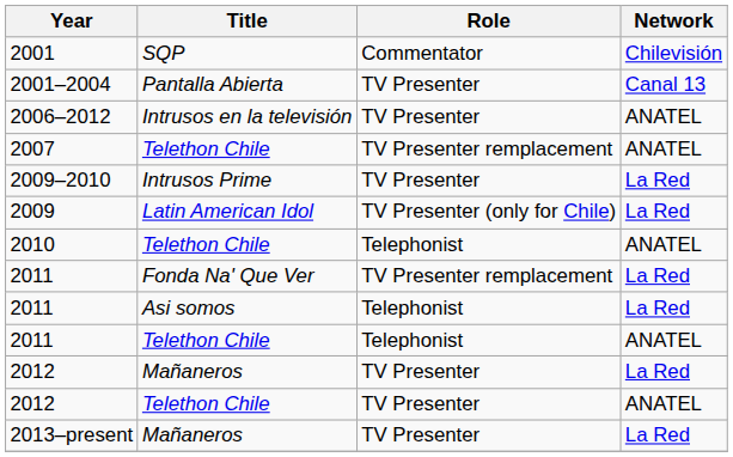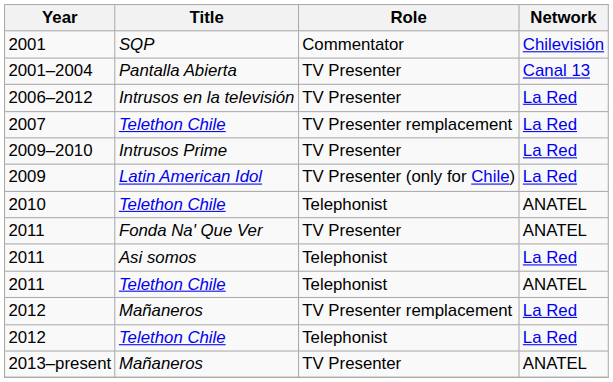2006–2012 | Network: ANATEL -> La Red
2007 | Network: ANATEL -> La Red
2011 / Fonda Na' Que Ver | Role: TV Presenter remplacement -> TV Presenter
2011 / Fonda Na' Que Ver | Network: La Red -> ANATEL
2012 / Mañaneros | Role: TV Presenter -> TV Presenter remplacement
2012 / Telethon Chile | Role: TV Presenter -> Telephonist
2012 / Telethon Chile | Network: ANATEL -> La Red
2013–present | Network: La Red -> ANATEL
